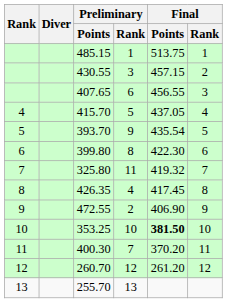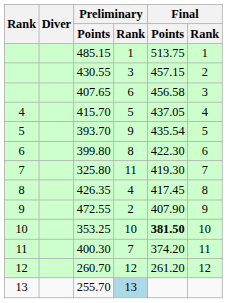407.65 | Final / Points: 456.55 -> 456.58
325.80 | Final / Points: 419.32 -> 419.30
472.55 | Final / Points: 406.90 -> 407.90
400.30 | Final / Points: 370.20 -> 374.20
255.70 | Preliminary / Rank: no background -> lightblue background
